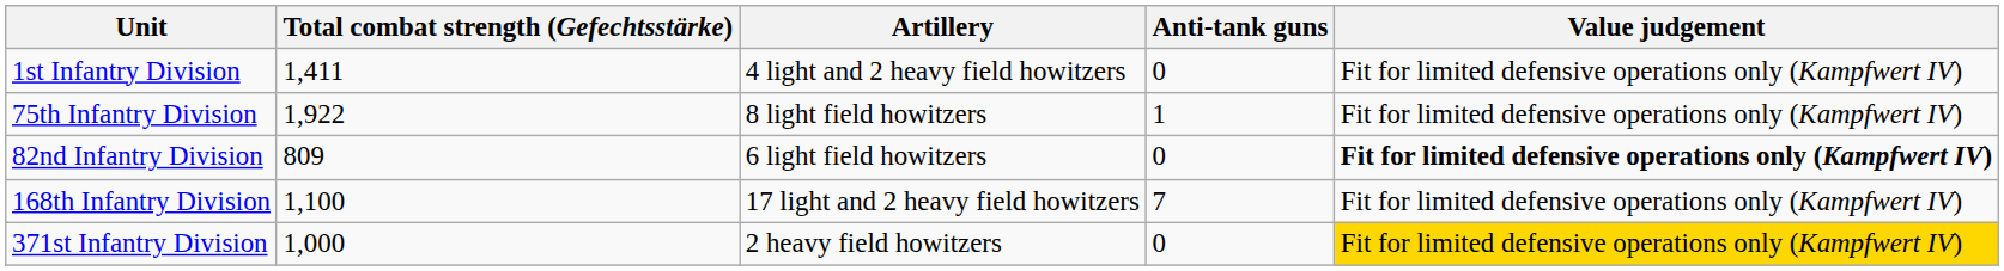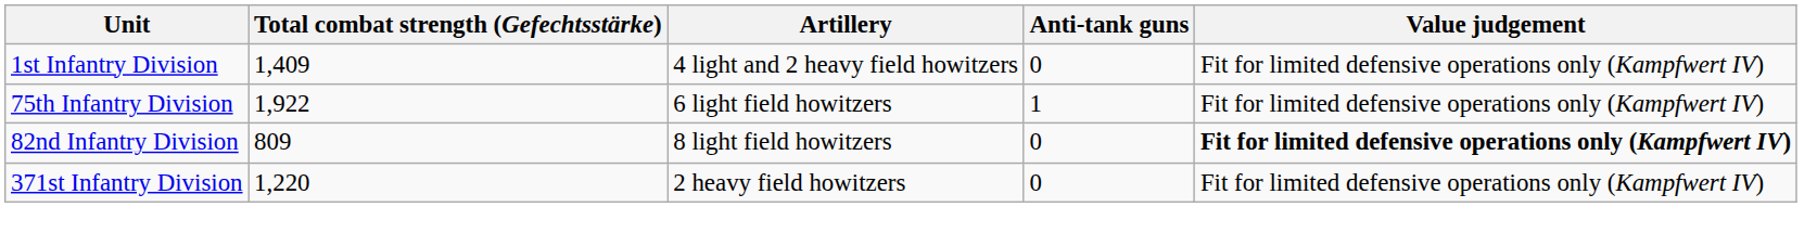1st Infantry Division | Total combat strength (Gefechtsstärke): 1,411 -> 1,409
75th Infantry Division | Artillery: 8 light field howitzers -> 6 light field howitzers
82nd Infantry Division | Artillery: 6 light field howitzers -> 8 light field howitzers
- row: 168th Infantry Division | 1,100 | 17 light and 2 heavy field howitzers | 7 | Fit for limited defensive operations only (Kampfwert IV)
371st Infantry Division | Total combat strength (Gefechtsstärke): 1,000 -> 1,220
371st Infantry Division | Value judgement: gold background -> no background
